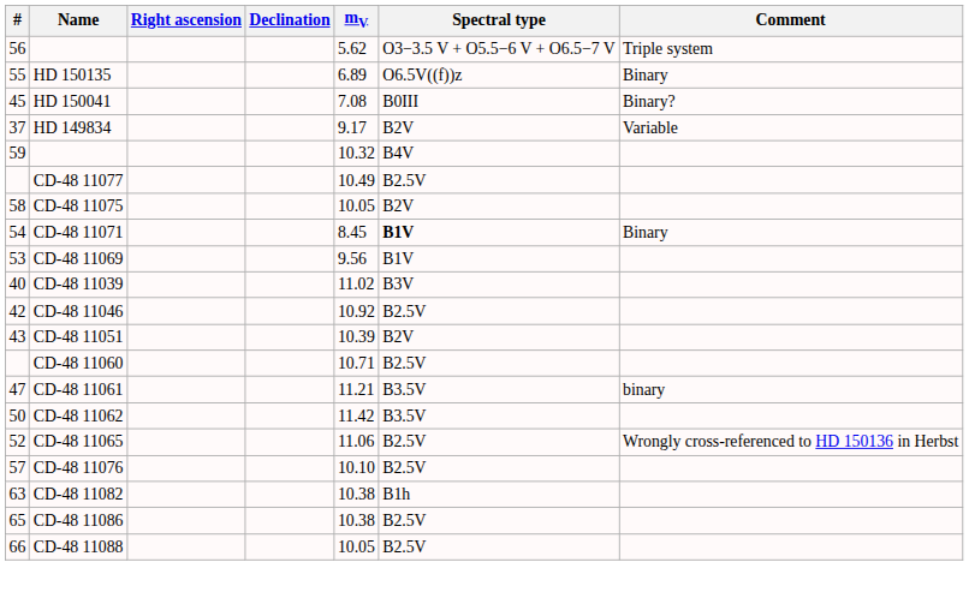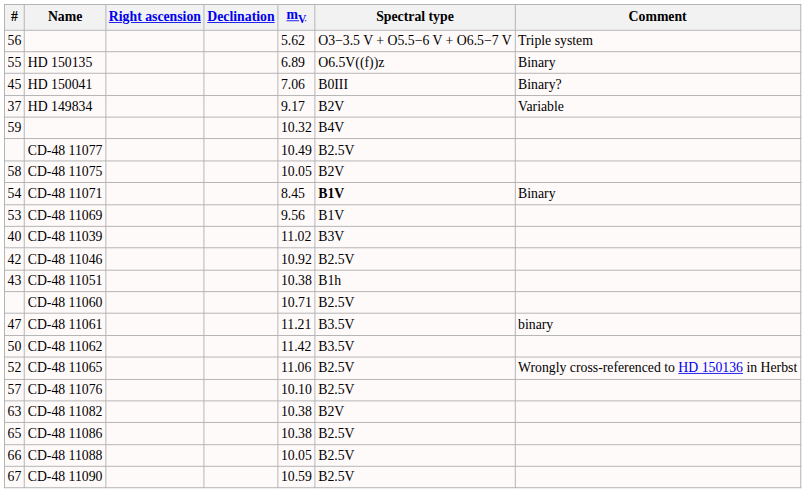HD 150041 | mV: 7.08 -> 7.06
CD-48 11051 | mV: 10.39 -> 10.38
CD-48 11051 | Spectral type: B2V -> B1h
CD-48 11082 | Spectral type: B1h -> B2V
+ row: 67 | CD-48 11090 | 10.59 | B2.5V
